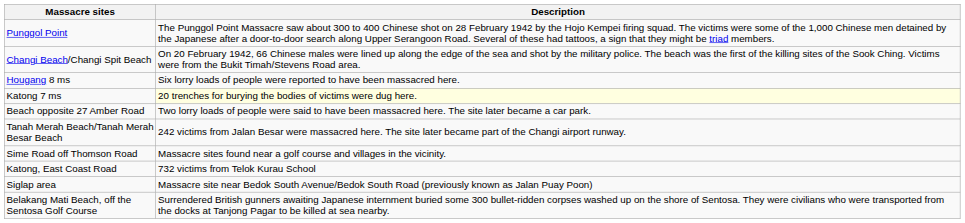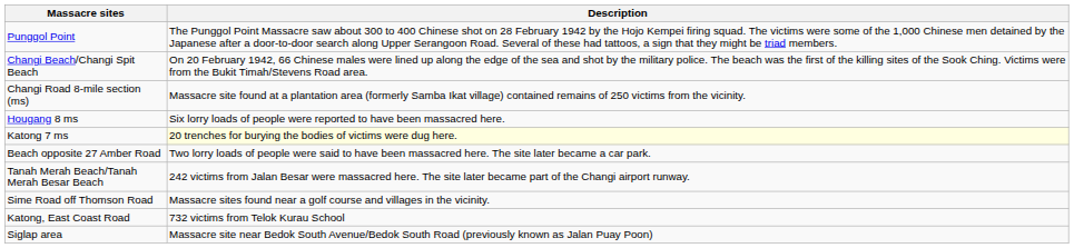+ row: Changi Road 8-mile section (ms) | Massacre site found at a plantation area (formerly Samba Ikat village) contained remains of 250 victims from the vicinity.
- row: Belakang Mati Beach, off the Sentosa Golf Course | Surrendered British gunners awaiting Japanese internment buried some 300 bullet-ridden corpses washed up on the shore of Sentosa. They were civilians who were transported from the docks at Tanjong Pagar to be killed at sea nearby.
